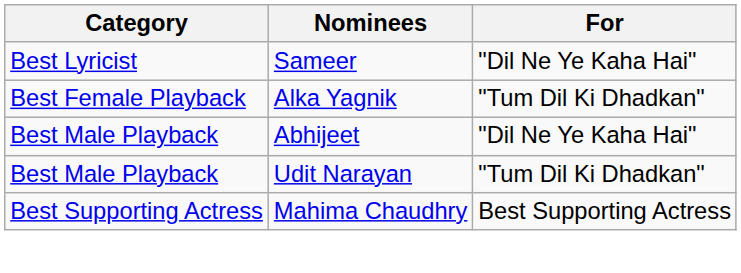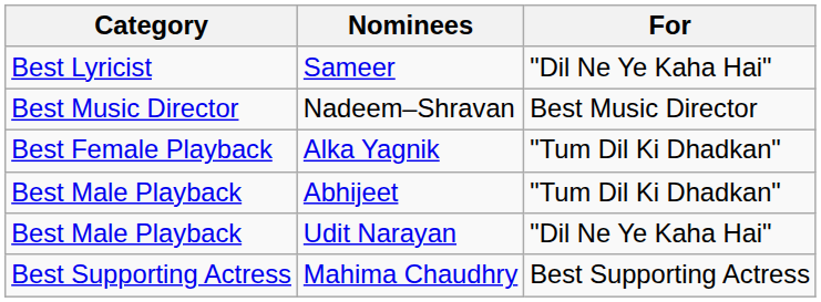+ row: Best Music Director | Nadeem–Shravan | Best Music Director
Abhijeet | For: "Dil Ne Ye Kaha Hai" -> "Tum Dil Ki Dhadkan"
Udit Narayan | For: "Tum Dil Ki Dhadkan" -> "Dil Ne Ye Kaha Hai"
